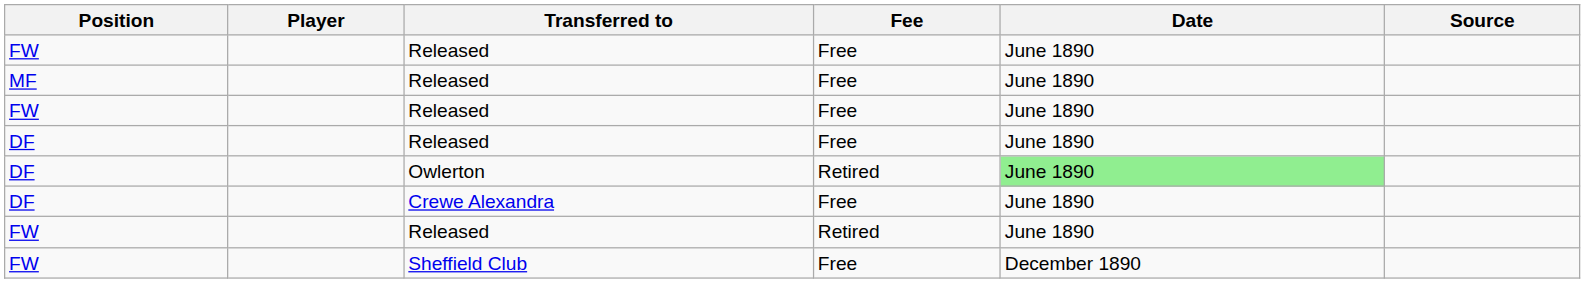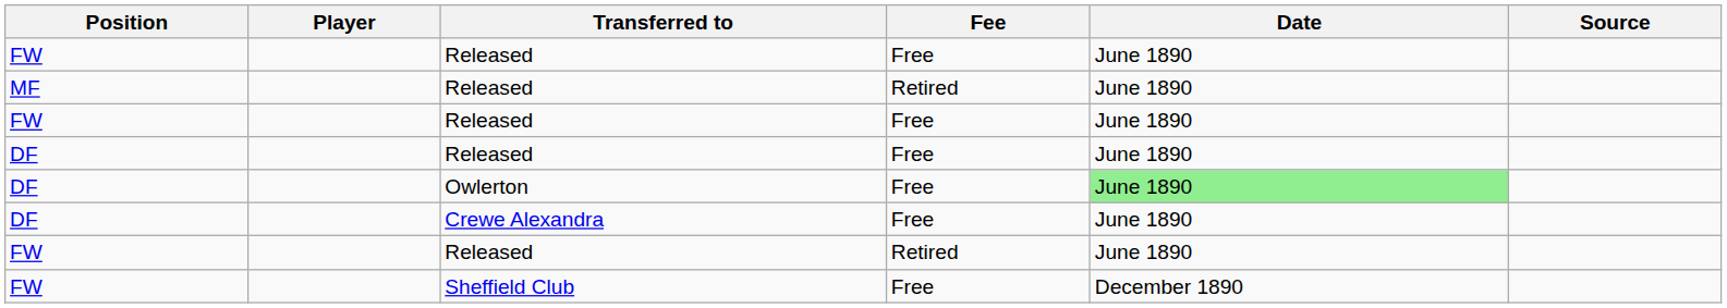MF / Released | Fee: Free -> Retired
Owlerton | Fee: Retired -> Free
